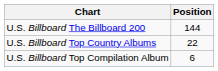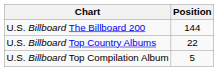U.S. Billboard Top Compilation Album | Position: 6 -> 5
